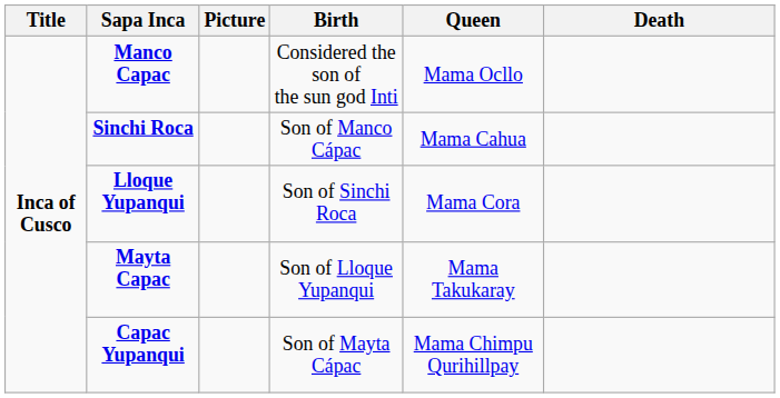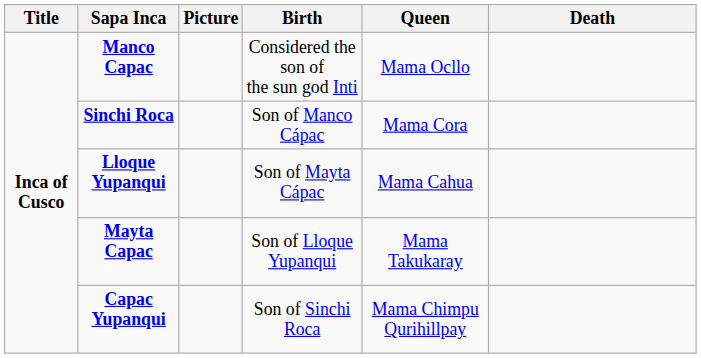Sinchi Roca | Queen: Mama Cahua -> Mama Cora
Lloque Yupanqui | Birth: Son of Sinchi Roca -> Son of Mayta Cápac
Lloque Yupanqui | Queen: Mama Cora -> Mama Cahua
Capac Yupanqui | Birth: Son of Mayta Cápac -> Son of Sinchi Roca
